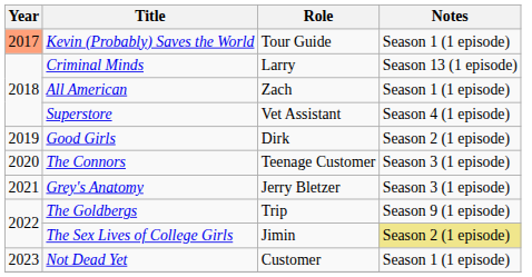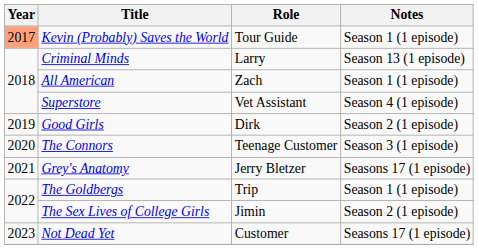Grey's Anatomy | Notes: Season 3 (1 episode) -> Seasons 17 (1 episode)
The Goldbergs | Notes: Season 9 (1 episode) -> Season 1 (1 episode)
The Sex Lives of College Girls | Notes: khaki background -> no background
Not Dead Yet | Notes: Season 1 (1 episode) -> Seasons 17 (1 episode)
